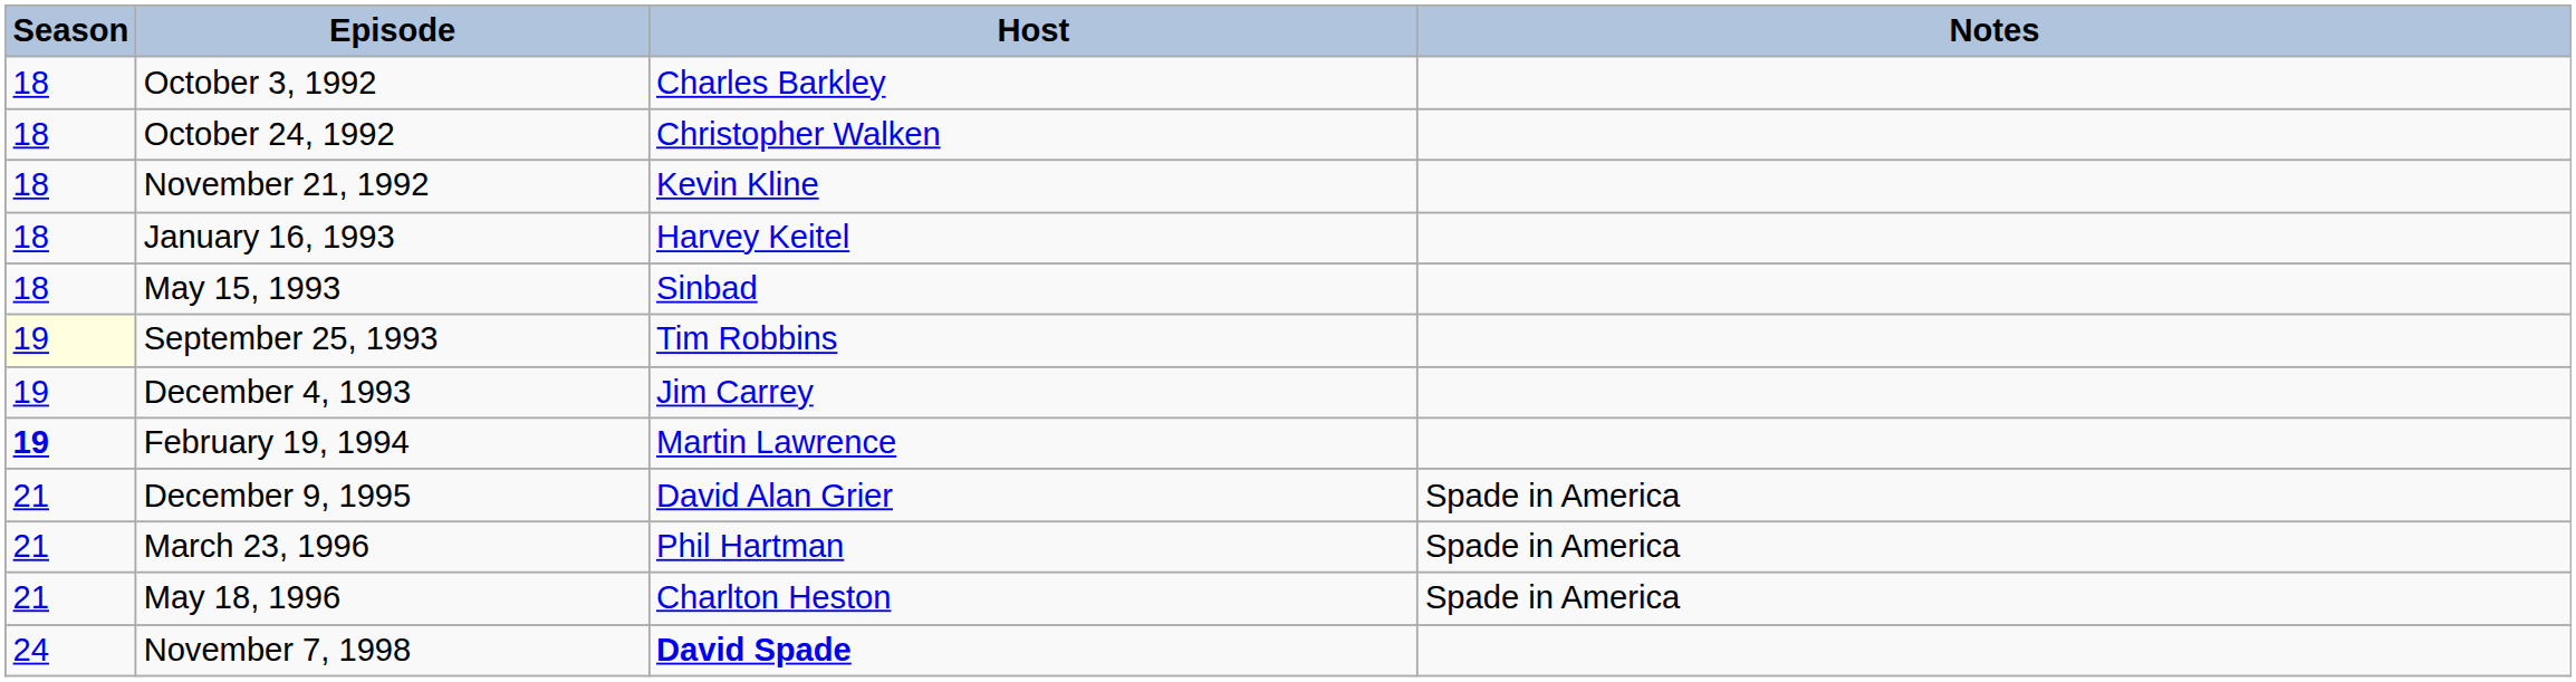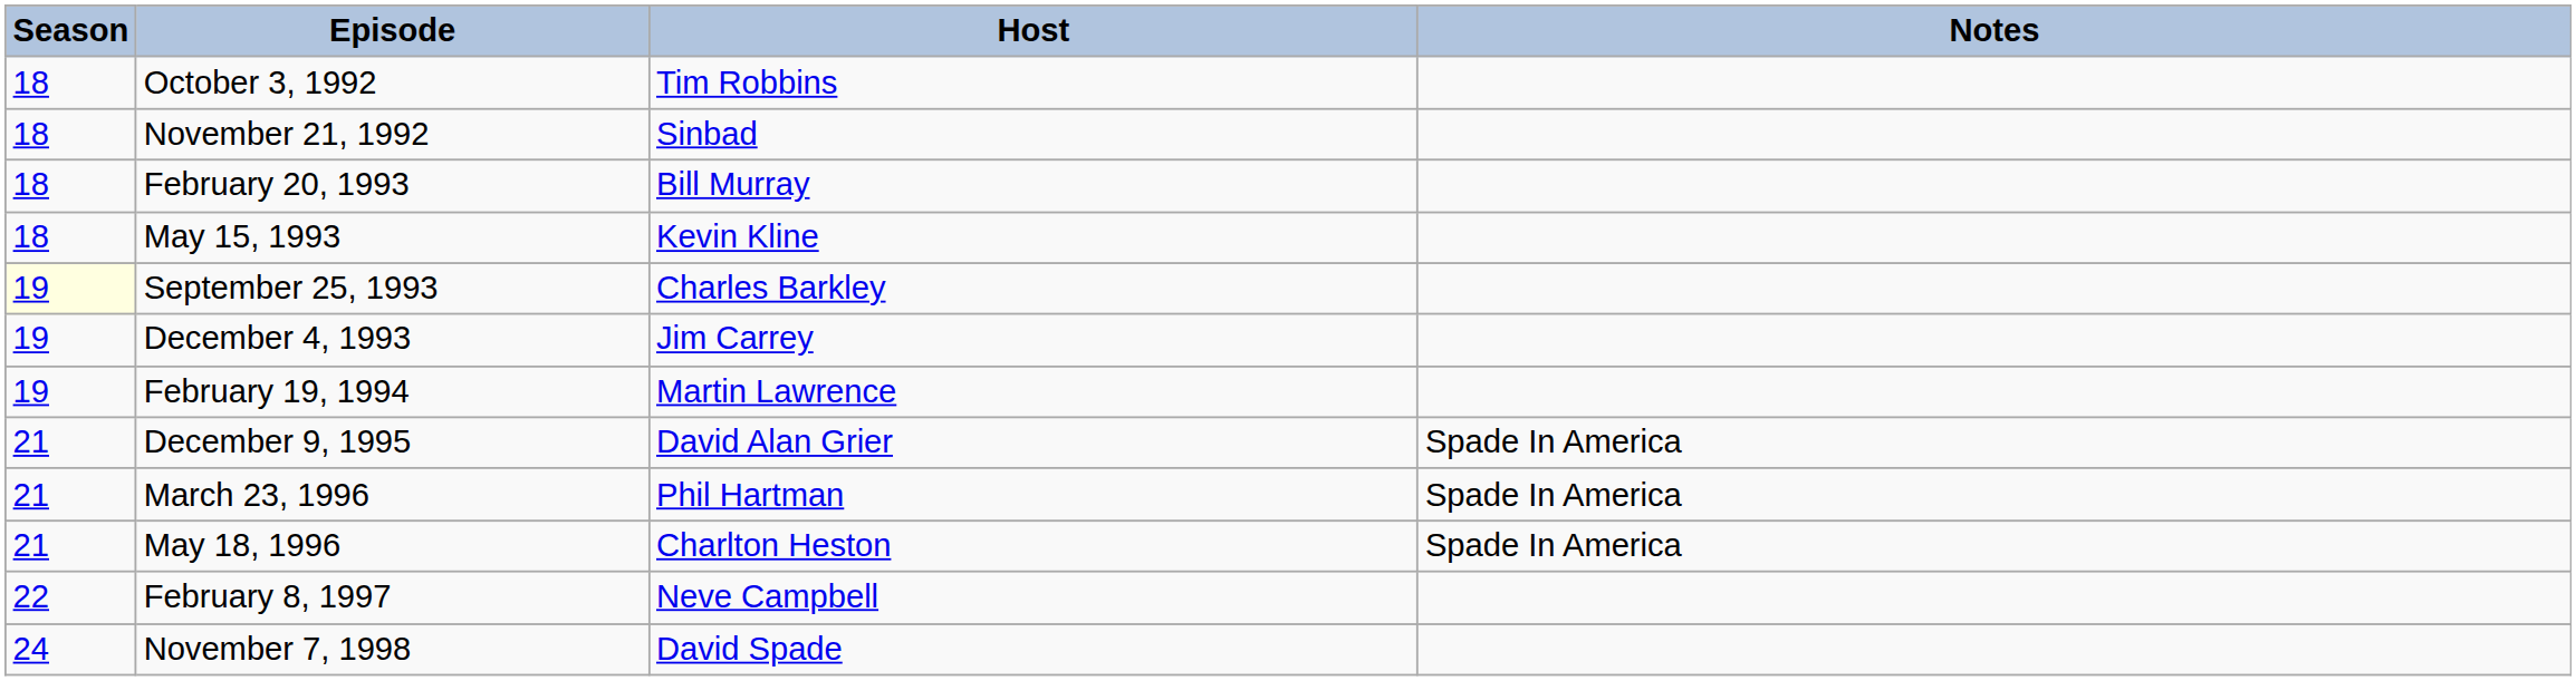October 3, 1992 | Host: Charles Barkley -> Tim Robbins
- row: 18 | October 24, 1992 | Christopher Walken
November 21, 1992 | Host: Kevin Kline -> Sinbad
- row: 18 | January 16, 1993 | Harvey Keitel
+ row: 18 | February 20, 1993 | Bill Murray
May 15, 1993 | Host: Sinbad -> Kevin Kline
September 25, 1993 | Host: Tim Robbins -> Charles Barkley
February 19, 1994 | Season: bold -> normal
December 9, 1995 | Notes: Spade in America -> Spade In America
March 23, 1996 | Notes: Spade in America -> Spade In America
May 18, 1996 | Notes: Spade in America -> Spade In America
+ row: 22 | February 8, 1997 | Neve Campbell
November 7, 1998 | Host: bold -> normal
